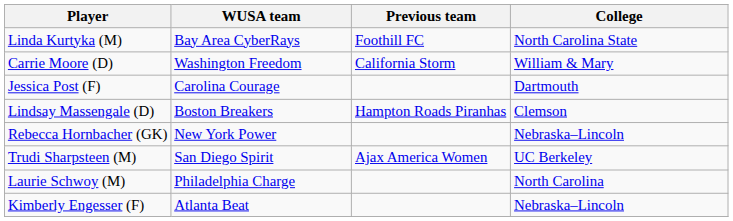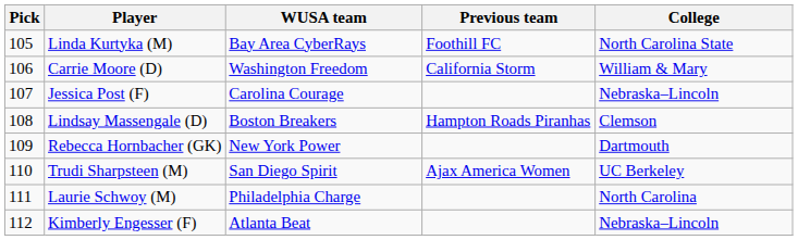+ column: Pick | 105 | 106 | 107 | 108 | 109 | 110 | 111 | 112
Jessica Post (F) | College: Dartmouth -> Nebraska–Lincoln
Rebecca Hornbacher (GK) | College: Nebraska–Lincoln -> Dartmouth
